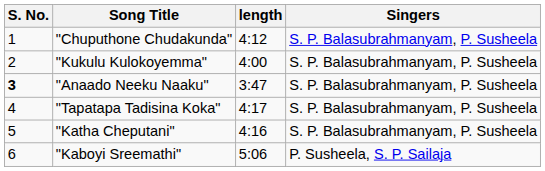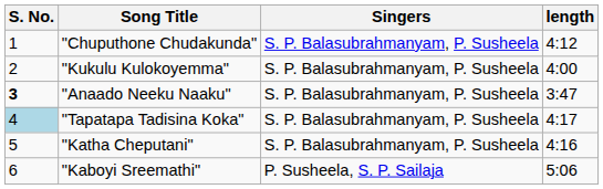columns swapped: Singers <-> length
"Tapatapa Tadisina Koka" | S. No.: no background -> lightblue background
